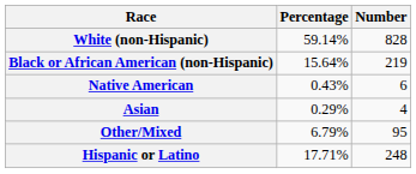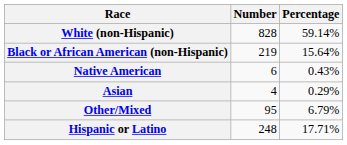columns swapped: Number <-> Percentage
